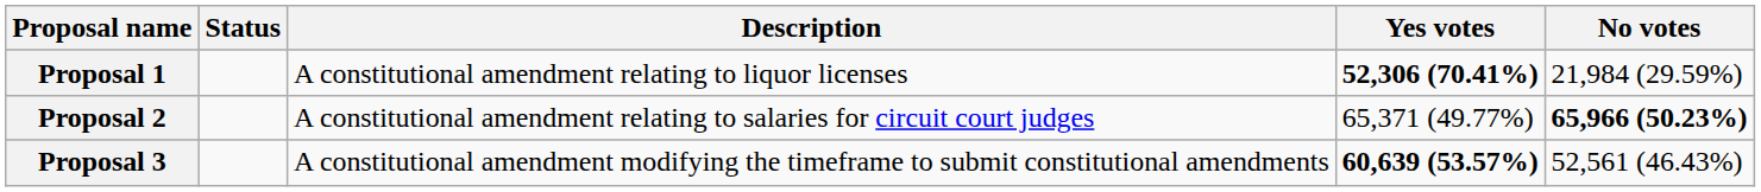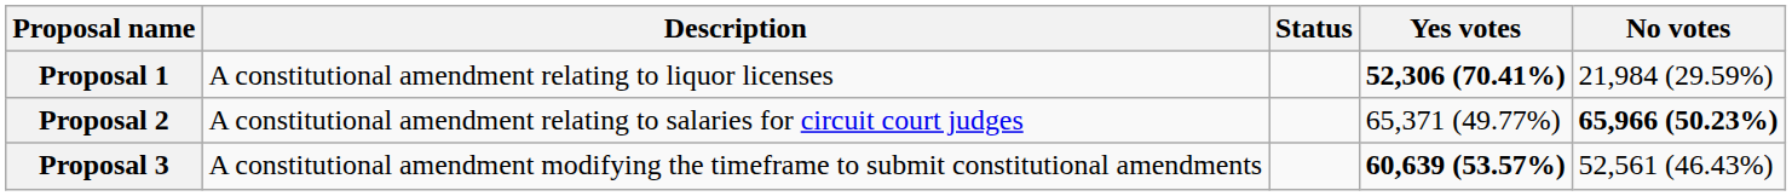columns swapped: Description <-> Status
